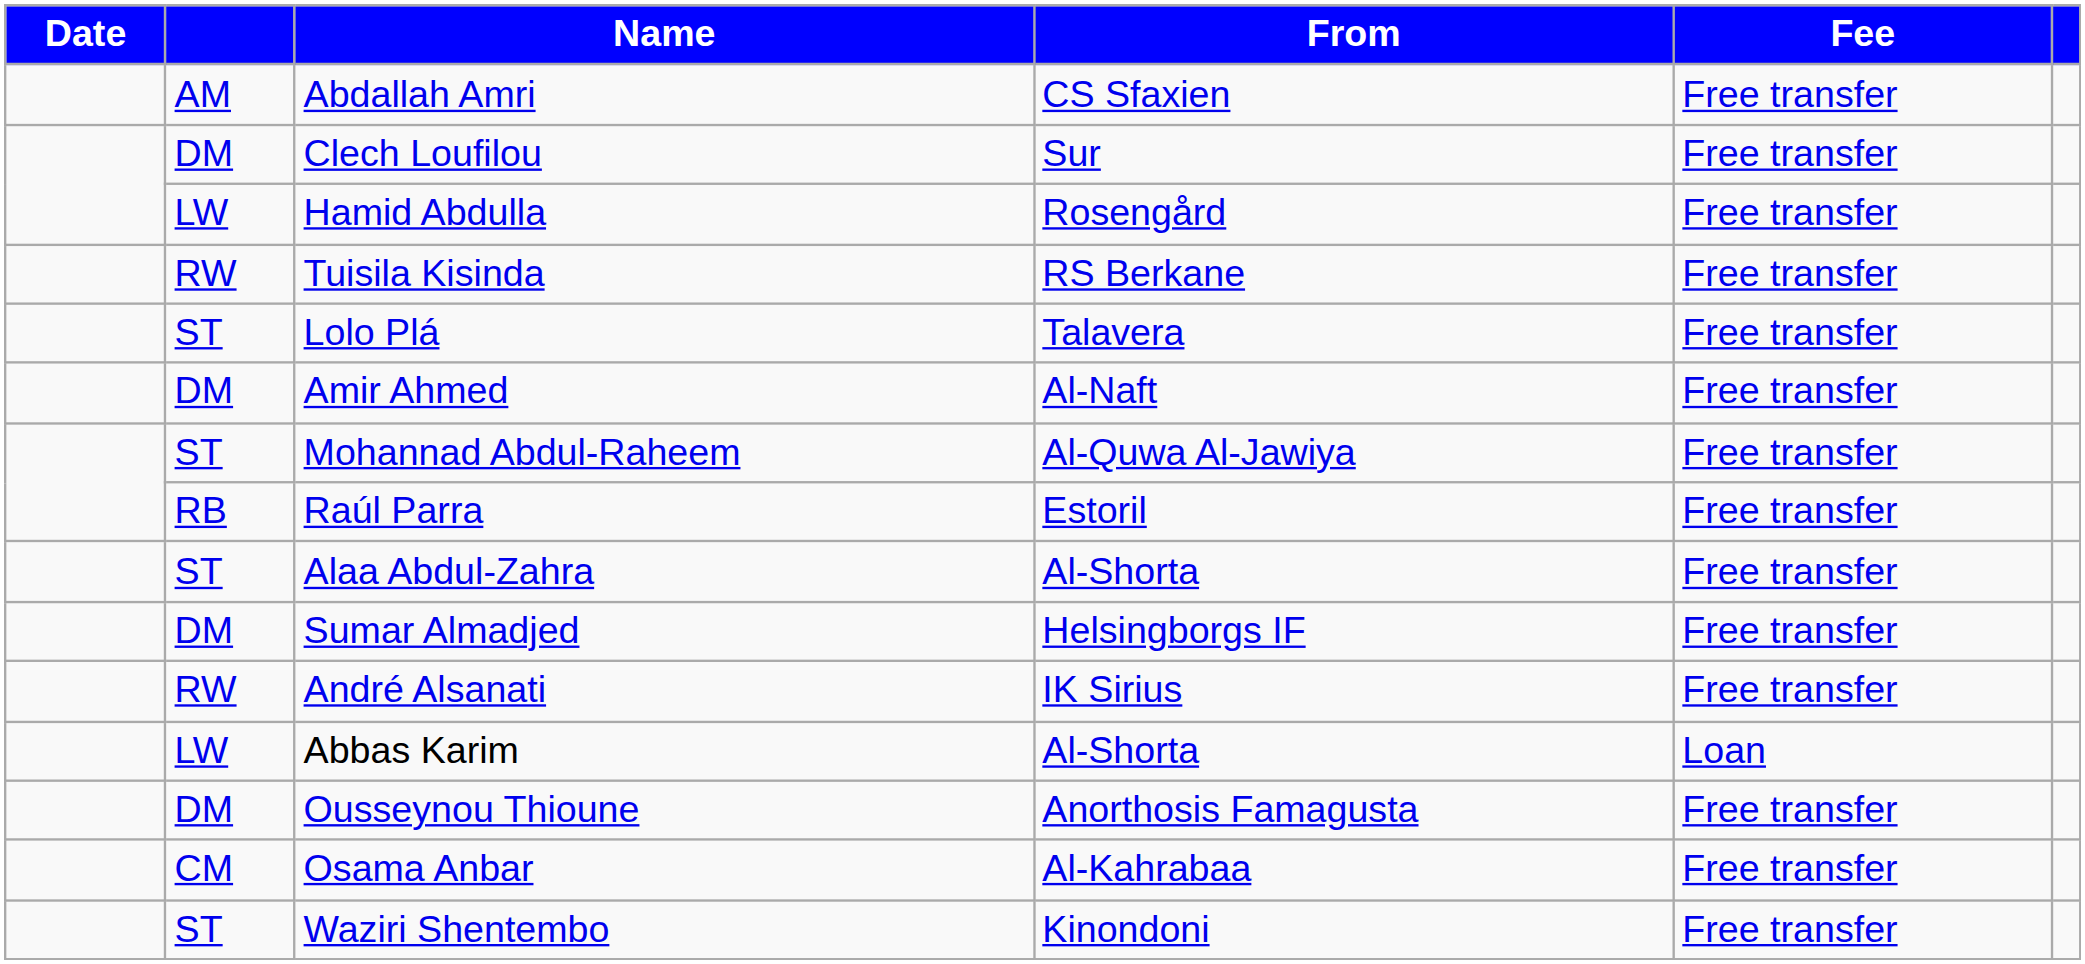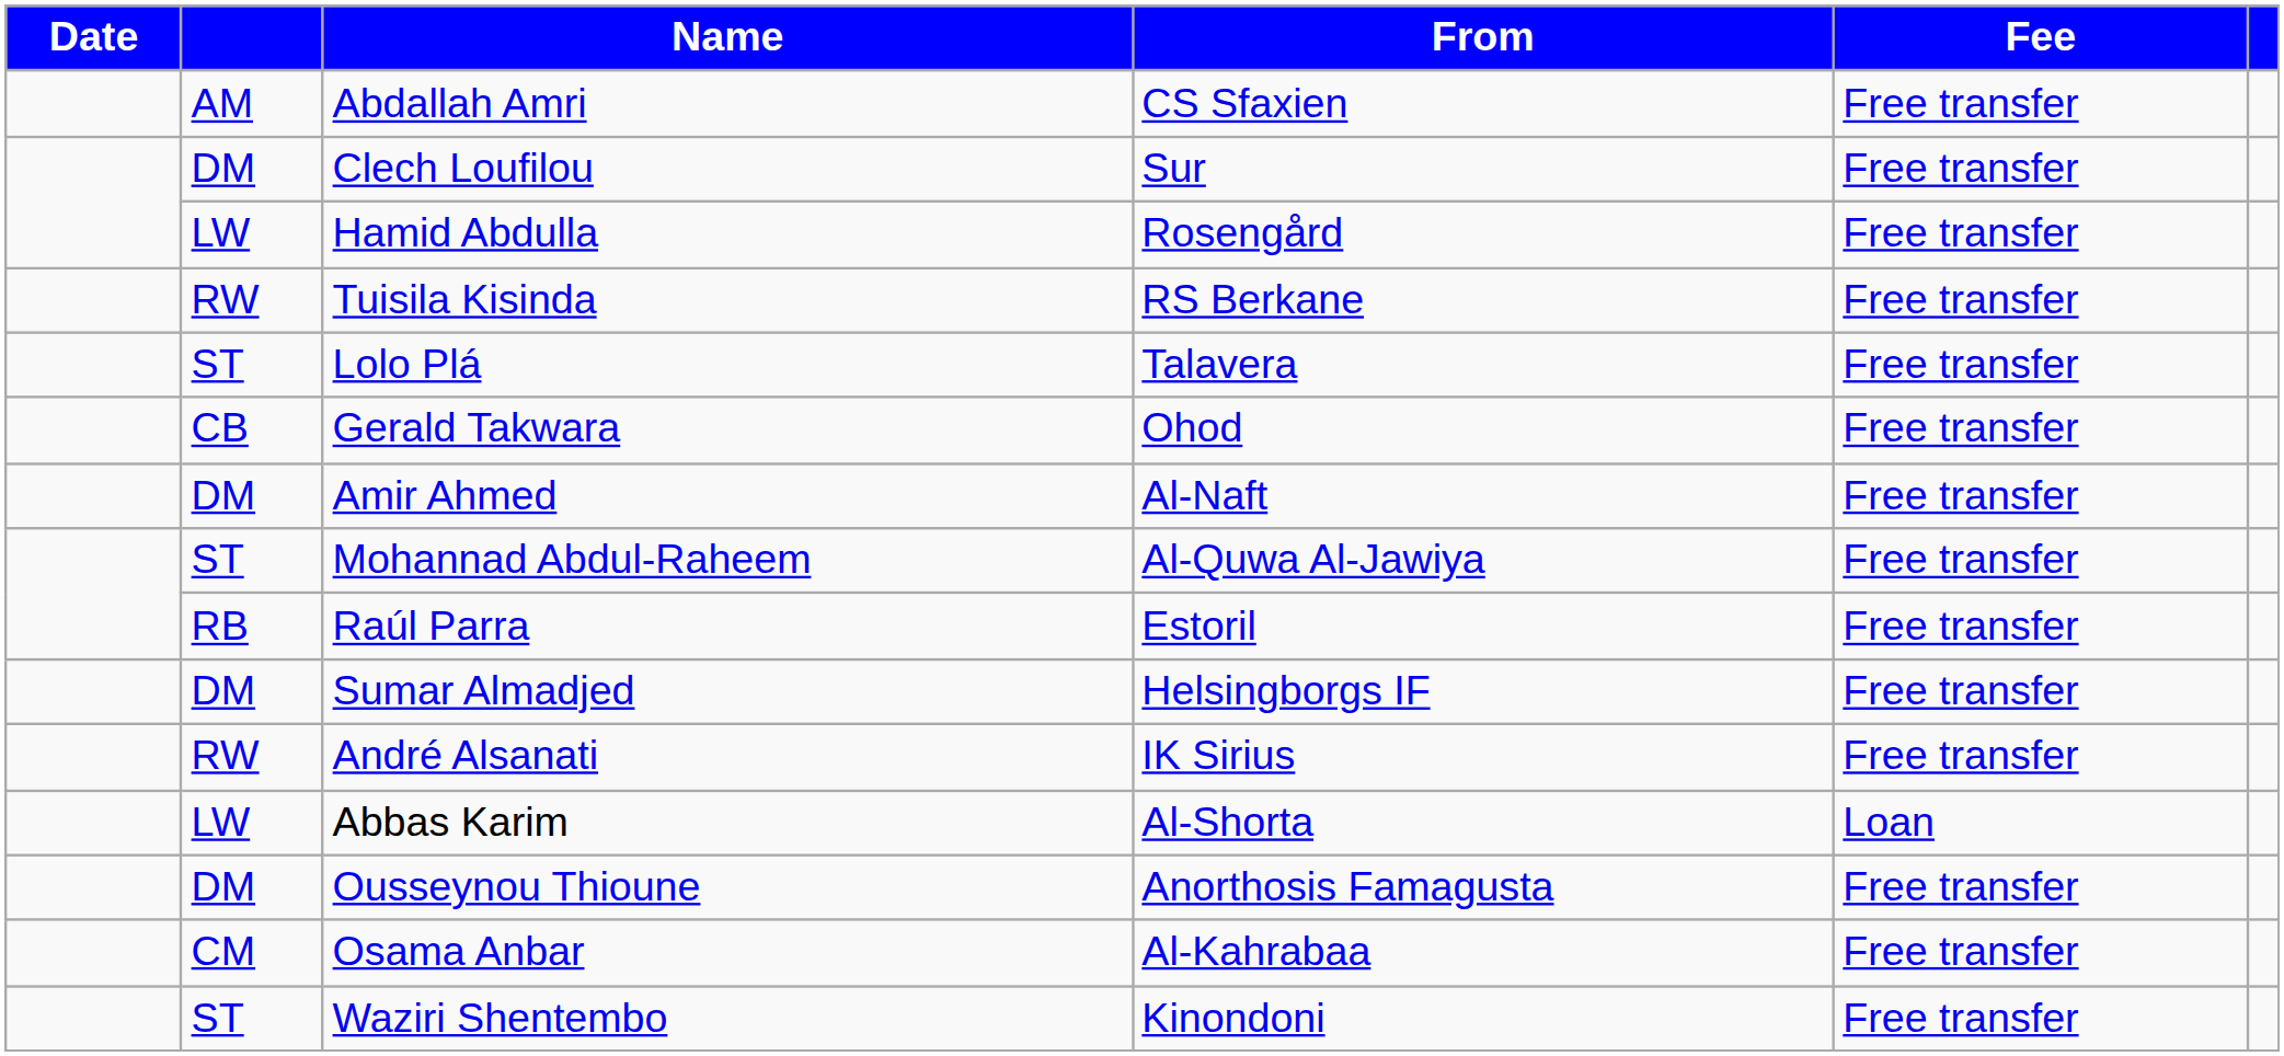+ row: CB | Gerald Takwara | Ohod | Free transfer
- row: ST | Alaa Abdul-Zahra | Al-Shorta | Free transfer
